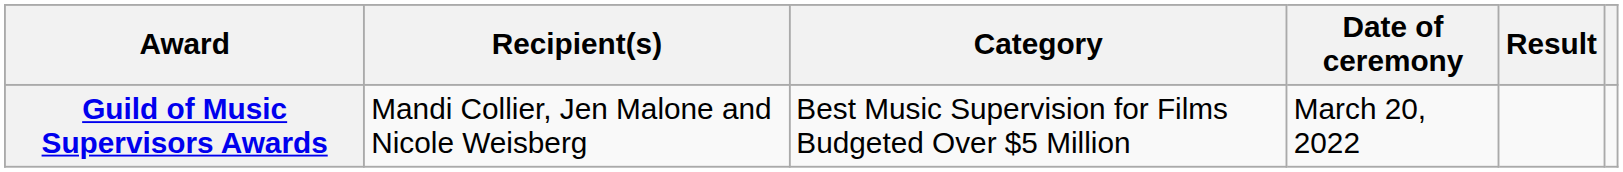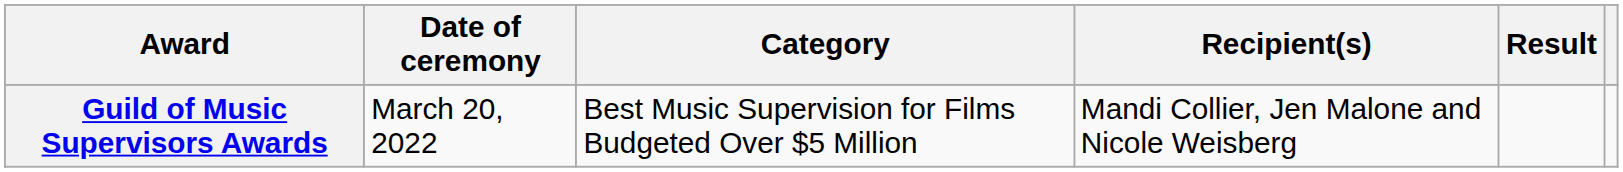columns swapped: Date of ceremony <-> Recipient(s)
